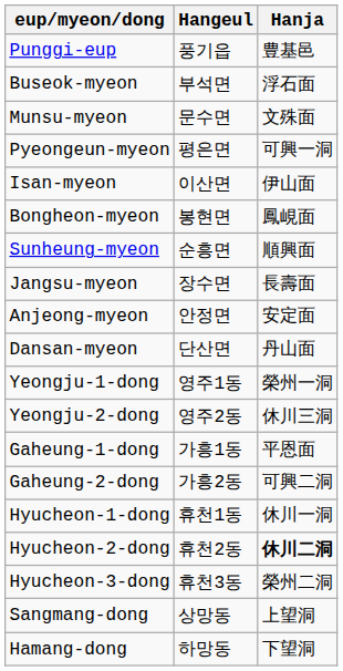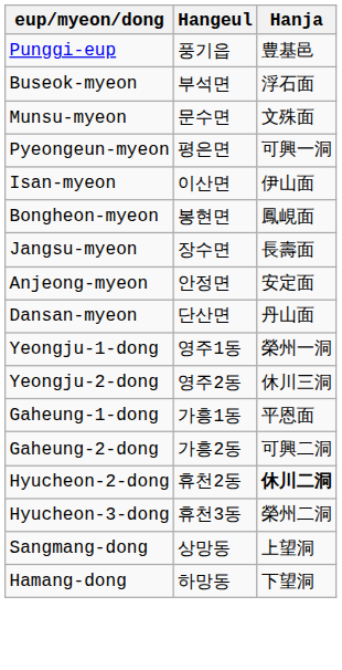- row: Sunheung-myeon | 순흥면 | 順興面
- row: Hyucheon-1-dong | 휴천1동 | 休川一洞
